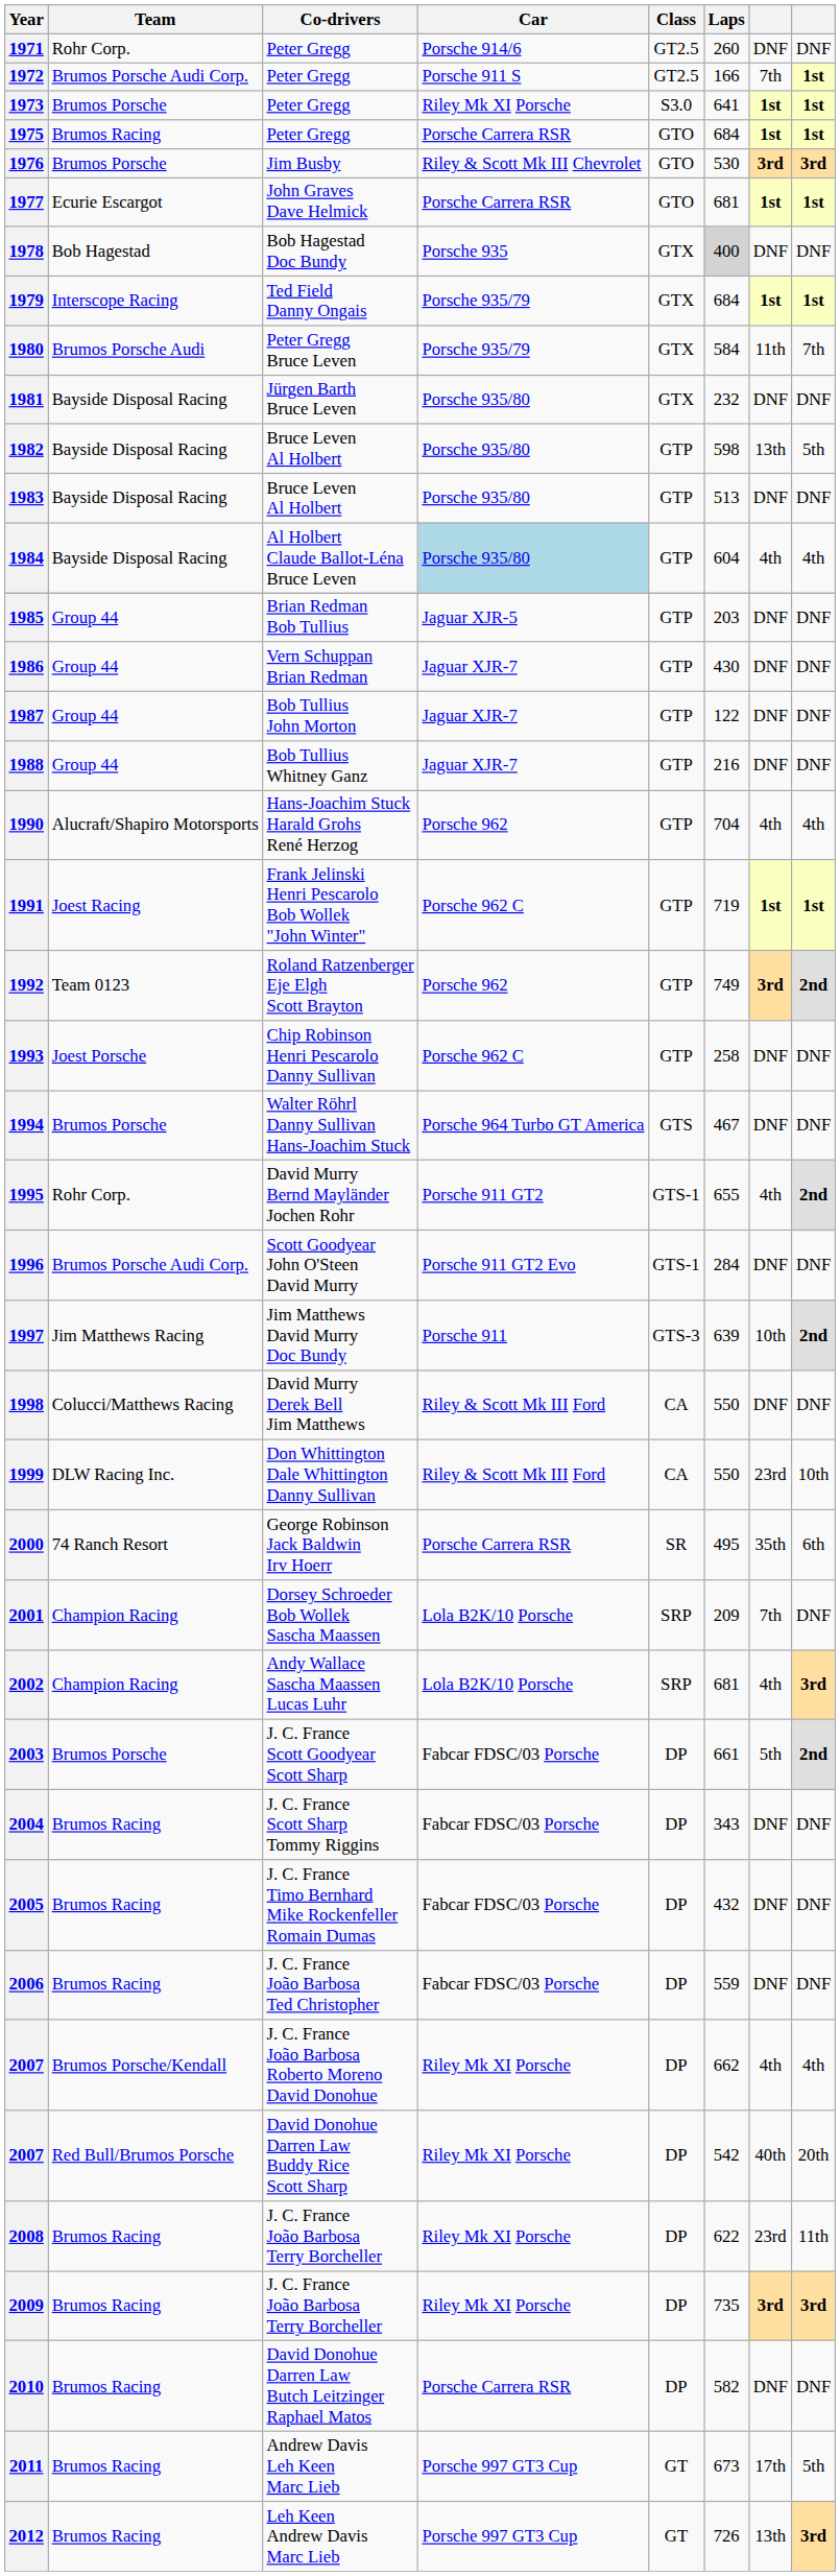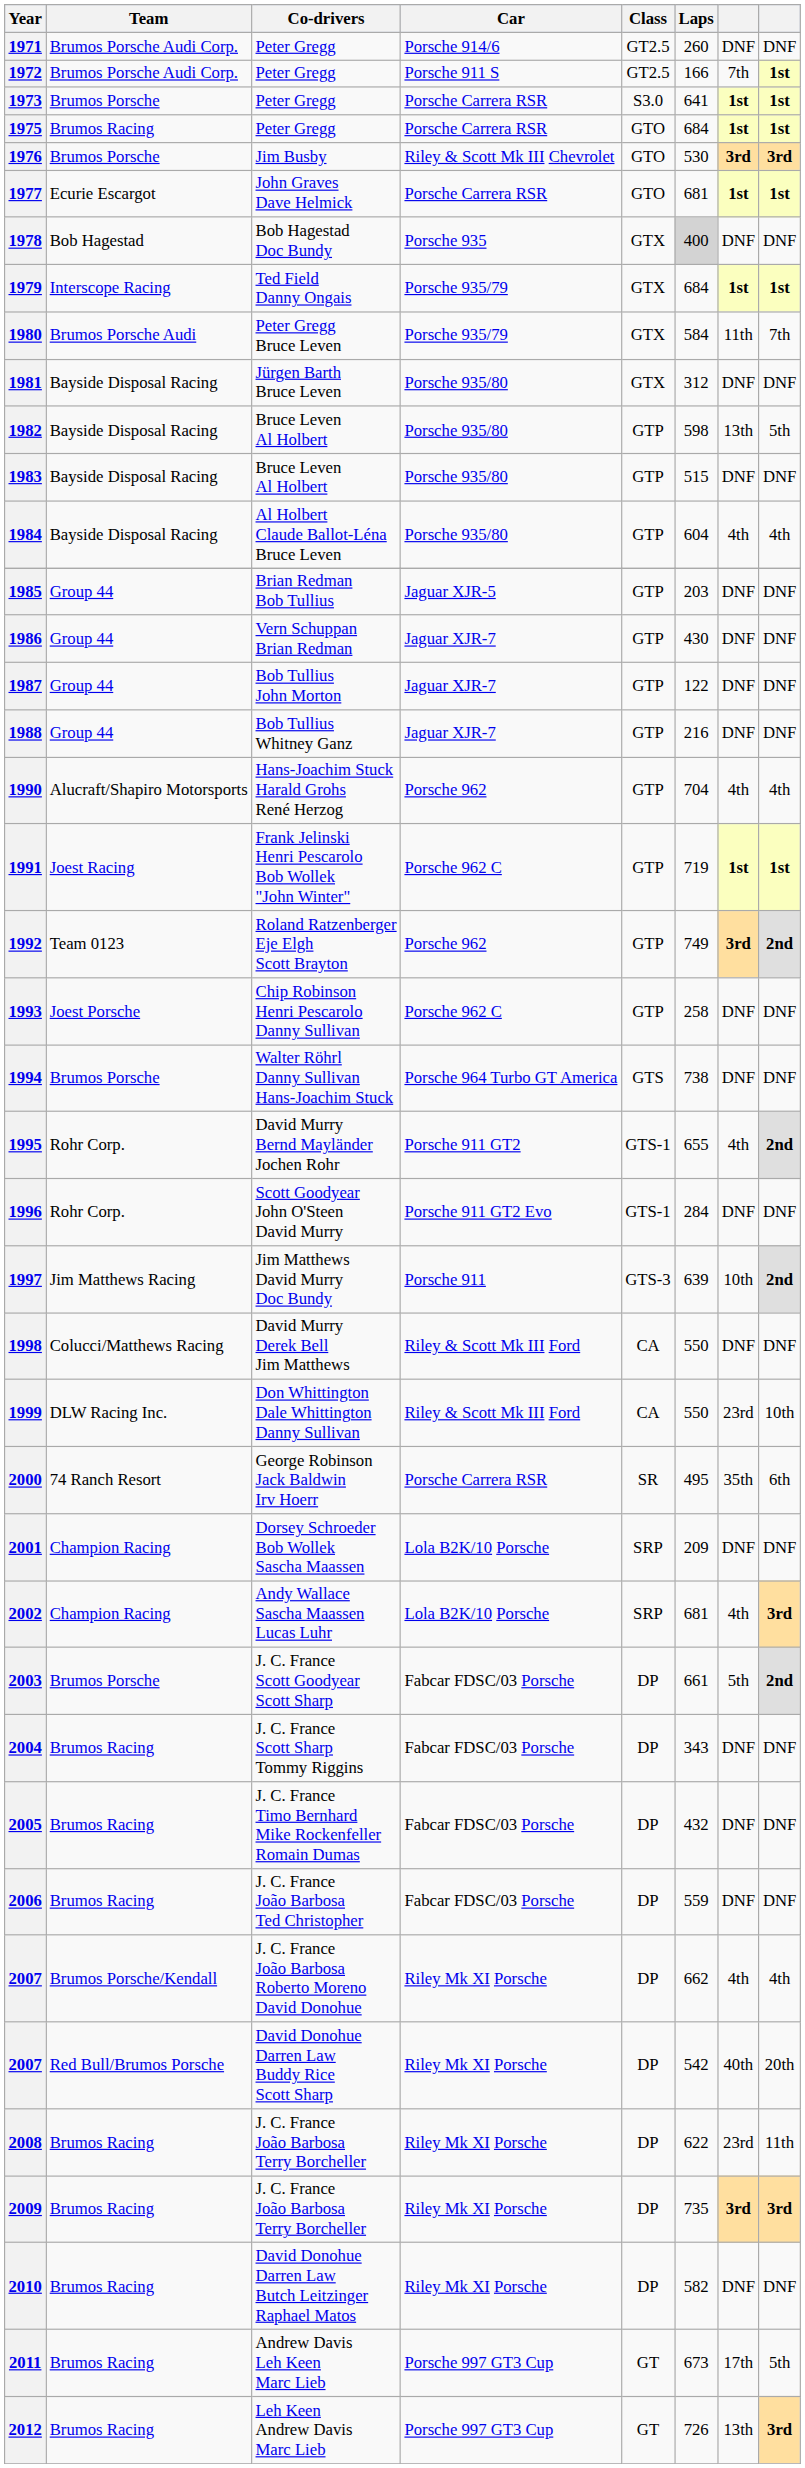1971 | Team: Rohr Corp. -> Brumos Porsche Audi Corp.
1973 | Car: Riley Mk XI Porsche -> Porsche Carrera RSR
1981 | Laps: 232 -> 312
1983 | Laps: 513 -> 515
1984 | Car: lightblue background -> no background
1994 | Laps: 467 -> 738
1996 | Team: Brumos Porsche Audi Corp. -> Rohr Corp.
2001 | column 7: 7th -> DNF
2010 | Car: Porsche Carrera RSR -> Riley Mk XI Porsche
